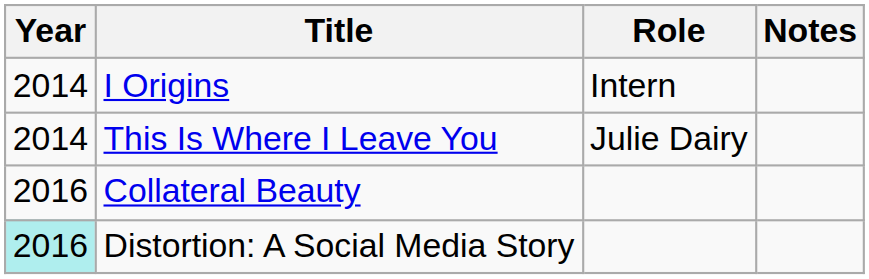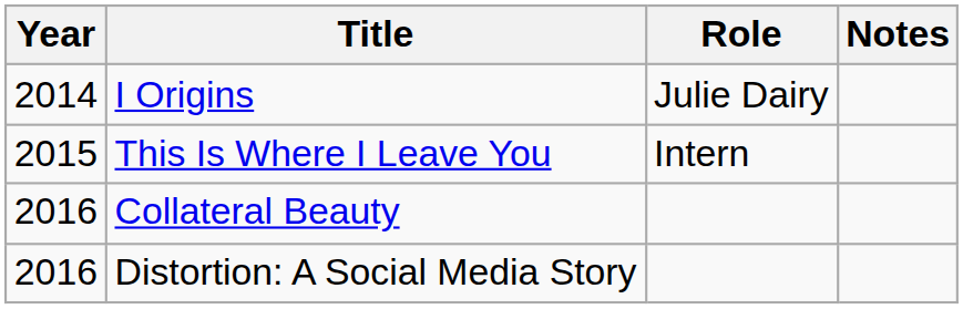I Origins | Role: Intern -> Julie Dairy
This Is Where I Leave You | Year: 2014 -> 2015
This Is Where I Leave You | Role: Julie Dairy -> Intern
Distortion: A Social Media Story | Year: paleturquoise background -> no background
